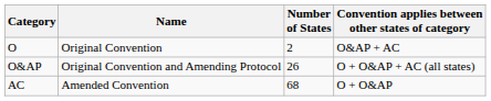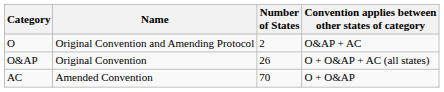O | Name: Original Convention -> Original Convention and Amending Protocol
O&AP | Name: Original Convention and Amending Protocol -> Original Convention
AC | Number of States: 68 -> 70
